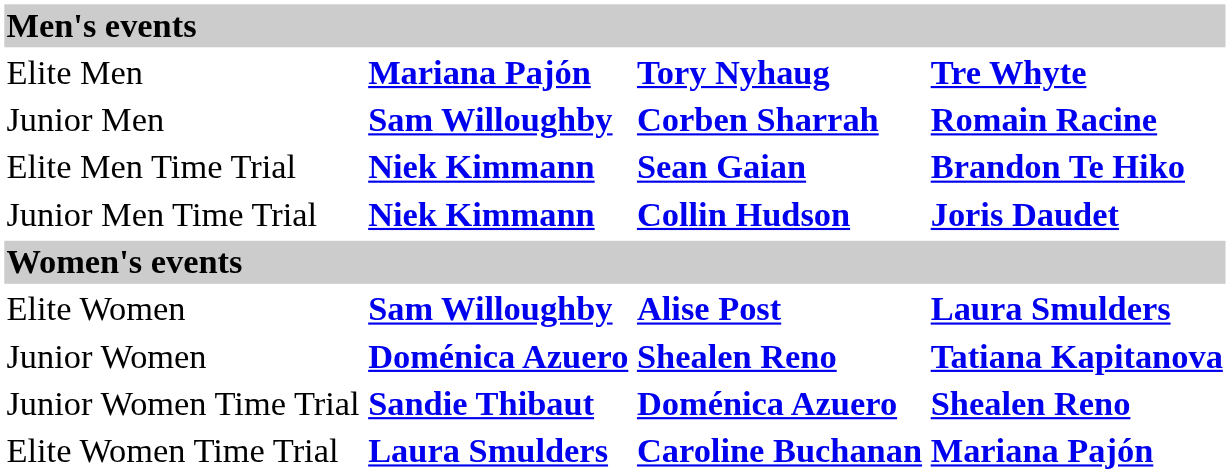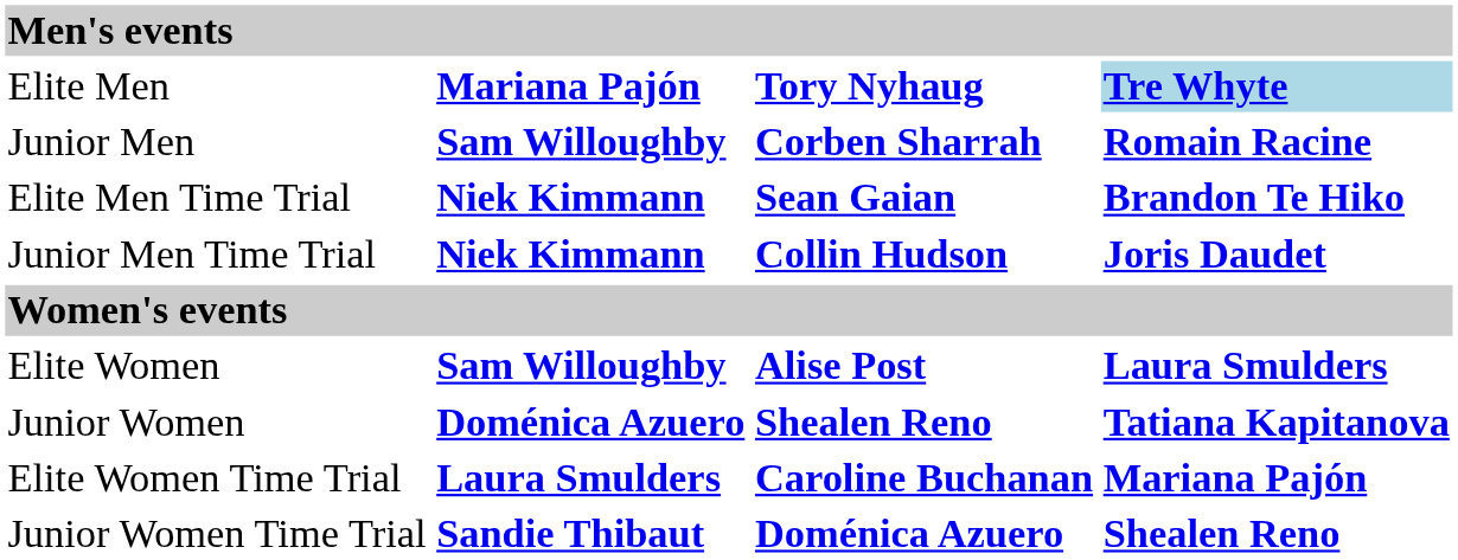Elite Men | column 4: no background -> lightblue background
rows swapped: Elite Women Time Trial <-> Junior Women Time Trial
